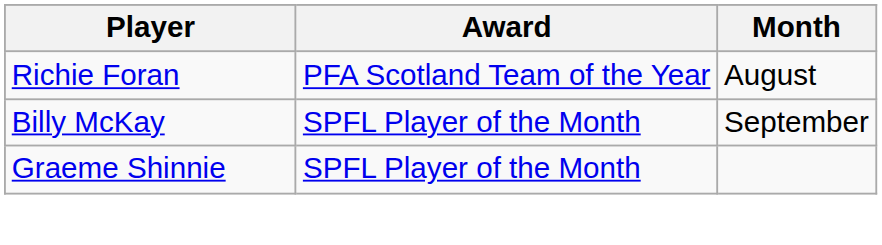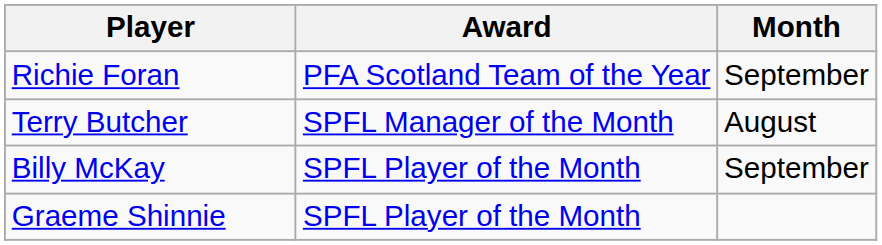Richie Foran | Month: August -> September
+ row: Terry Butcher | SPFL Manager of the Month | August
